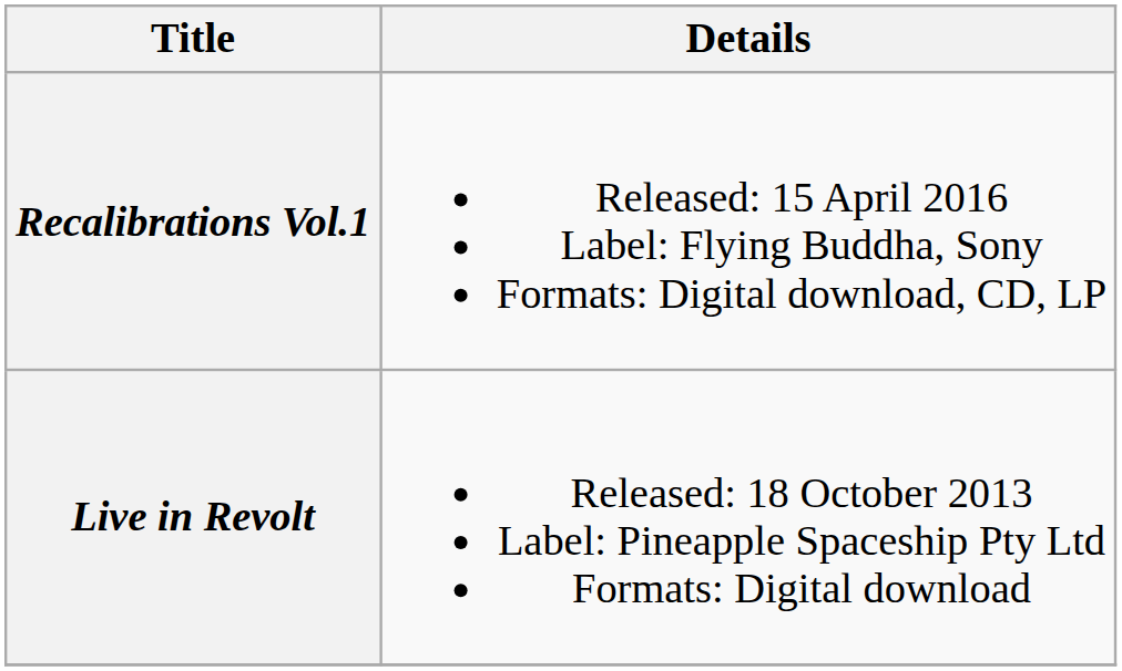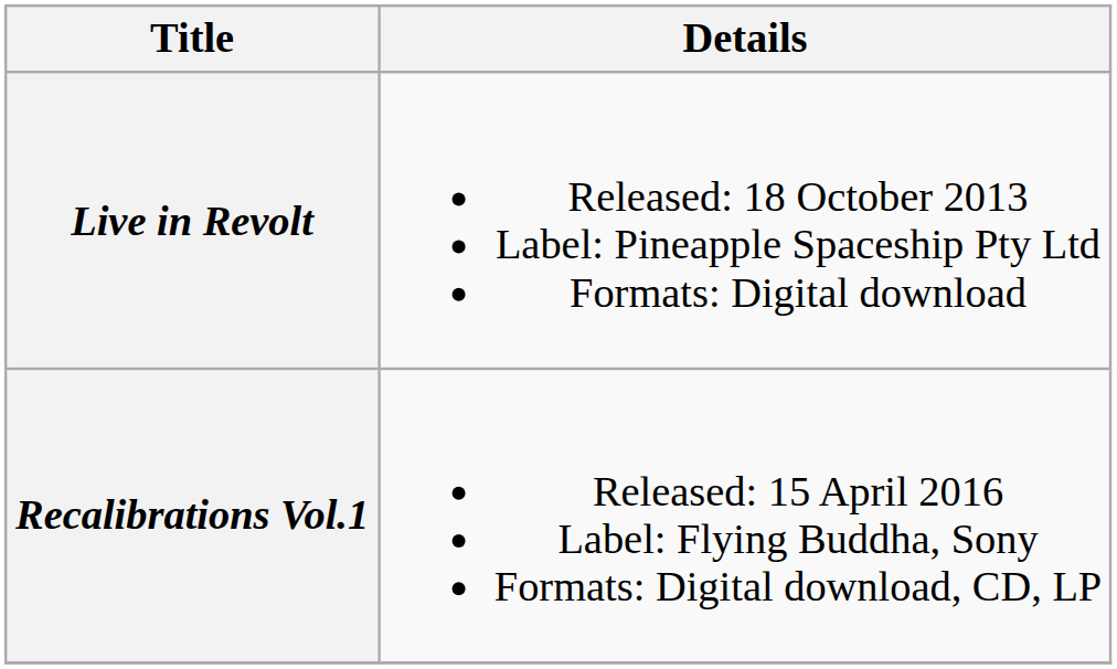rows swapped: Live in Revolt <-> Recalibrations Vol.1
